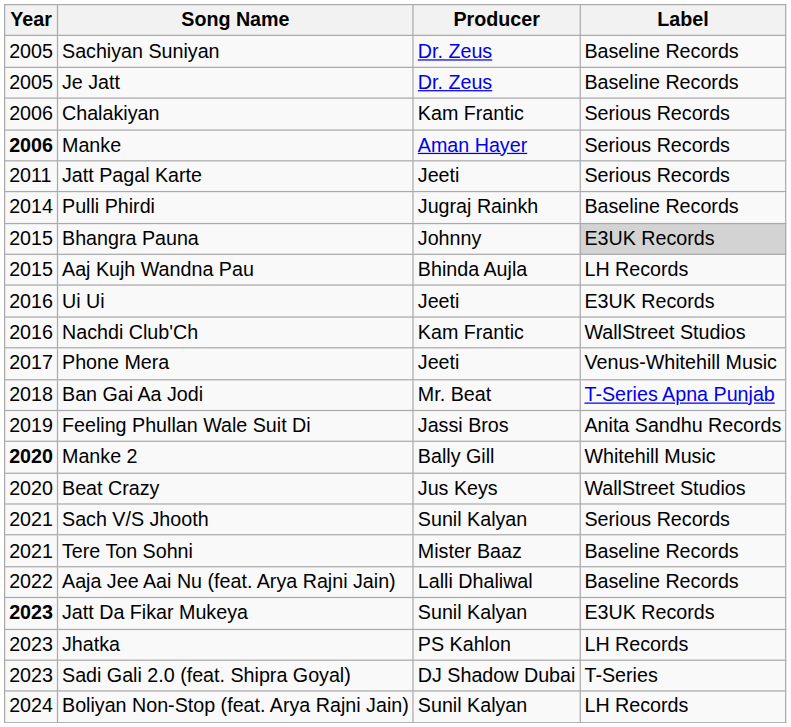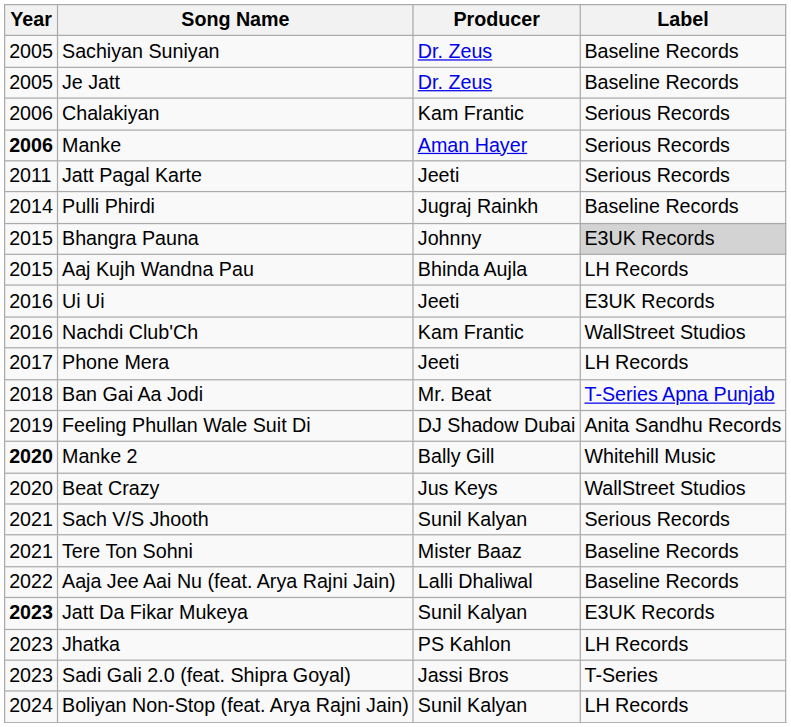Phone Mera | Label: Venus-Whitehill Music -> LH Records
Feeling Phullan Wale Suit Di | Producer: Jassi Bros -> DJ Shadow Dubai
Sadi Gali 2.0 (feat. Shipra Goyal) | Producer: DJ Shadow Dubai -> Jassi Bros
